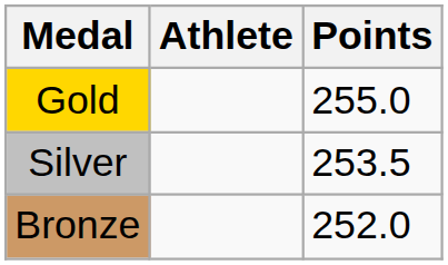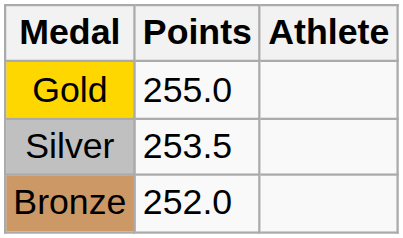columns swapped: Athlete <-> Points
